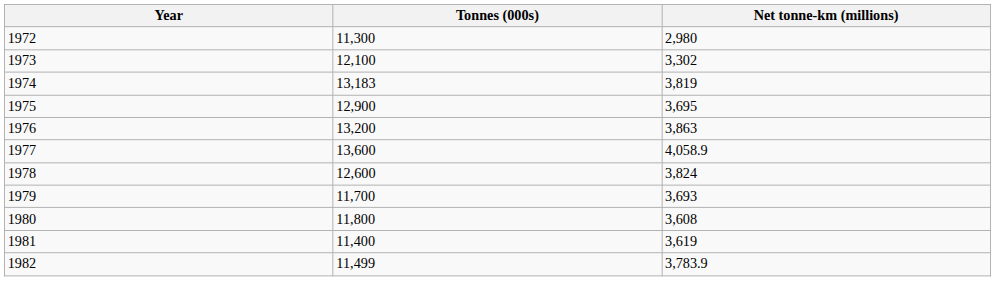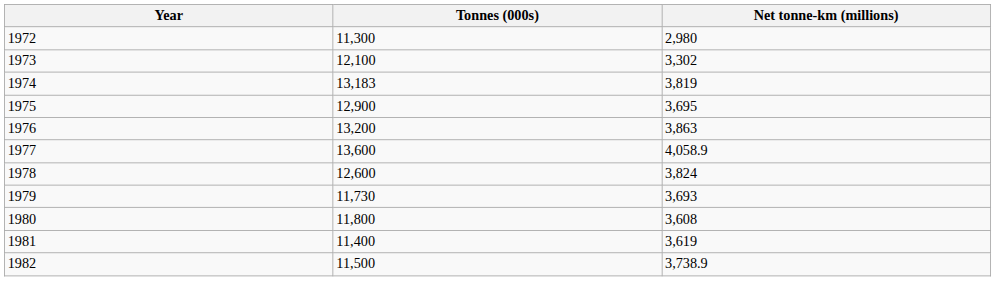1979 | Tonnes (000s): 11,700 -> 11,730
1982 | Tonnes (000s): 11,499 -> 11,500
1982 | Net tonne-km (millions): 3,783.9 -> 3,738.9
